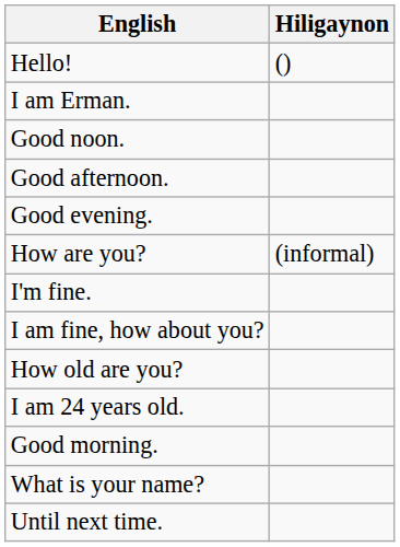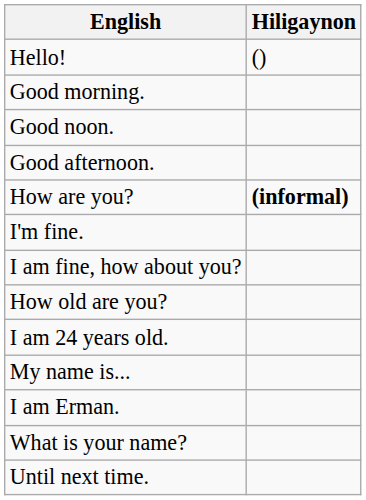rows swapped: Good morning. <-> I am Erman.
- row: Good evening.
How are you? | Hiligaynon: normal -> bold
+ row: My name is...
